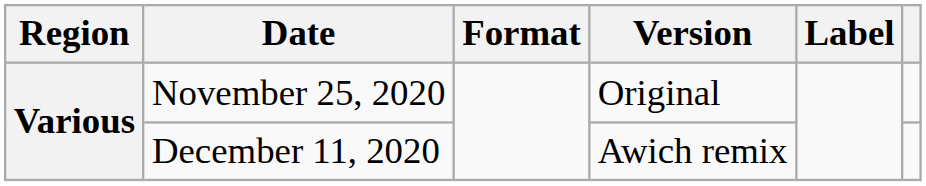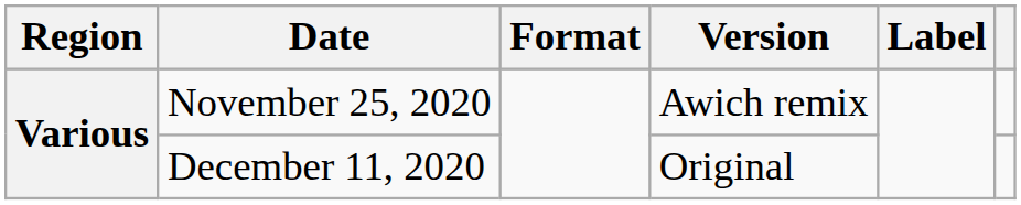November 25, 2020 | Version: Original -> Awich remix
December 11, 2020 | Version: Awich remix -> Original
